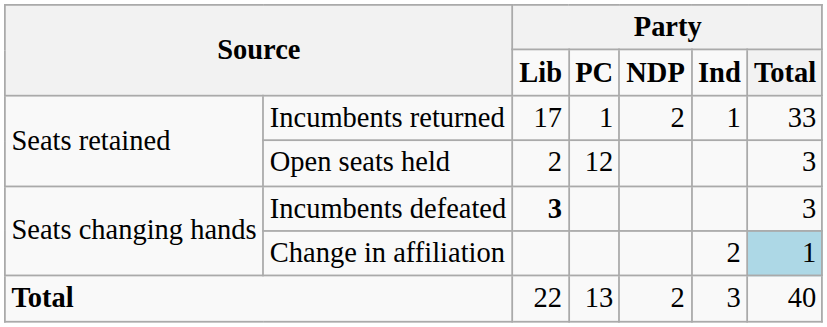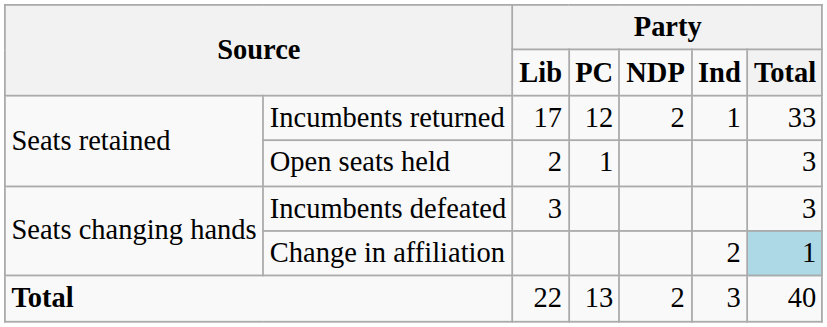Incumbents returned | column 4: 1 -> 12
Open seats held | column 4: 12 -> 1
Incumbents defeated | column 3: bold -> normal
